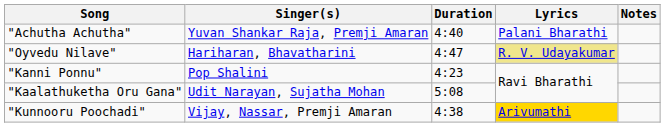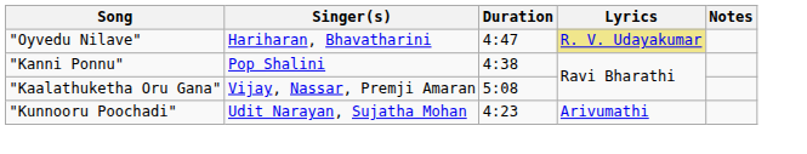- row: "Achutha Achutha" | Yuvan Shankar Raja, Premji Amaran | 4:40 | Palani Bharathi
"Kanni Ponnu" | Duration: 4:23 -> 4:38
"Kaalathuketha Oru Gana" | Singer(s): Udit Narayan, Sujatha Mohan -> Vijay, Nassar, Premji Amaran
"Kunnooru Poochadi" | Singer(s): Vijay, Nassar, Premji Amaran -> Udit Narayan, Sujatha Mohan
"Kunnooru Poochadi" | Duration: 4:38 -> 4:23
"Kunnooru Poochadi" | Lyrics: gold background -> no background
